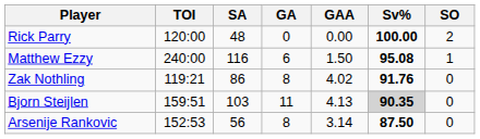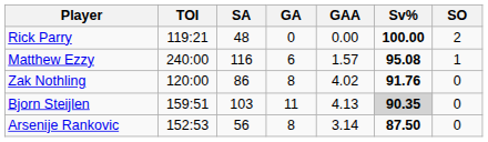Rick Parry | TOI: 120:00 -> 119:21
Matthew Ezzy | GAA: 1.50 -> 1.57
Zak Nothling | TOI: 119:21 -> 120:00
